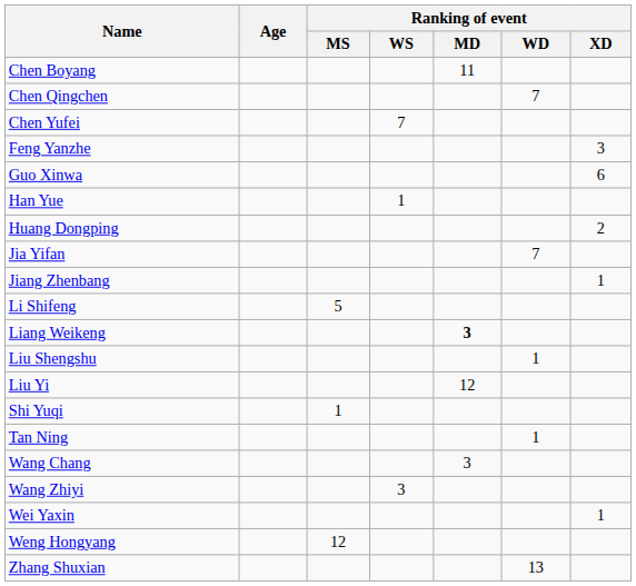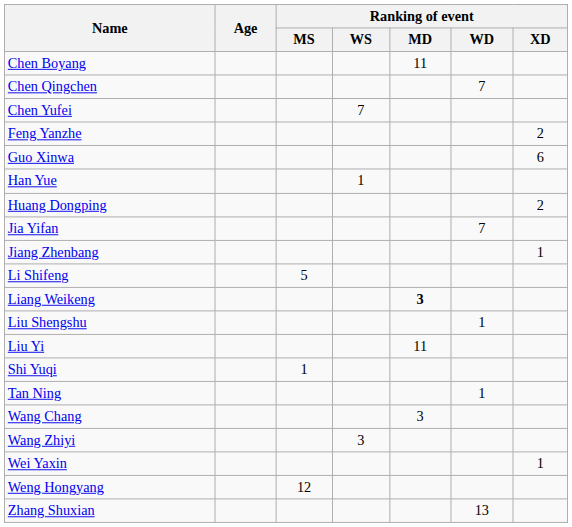Feng Yanzhe | Ranking of event / XD: 3 -> 2
Liu Yi | Ranking of event / MD: 12 -> 11
